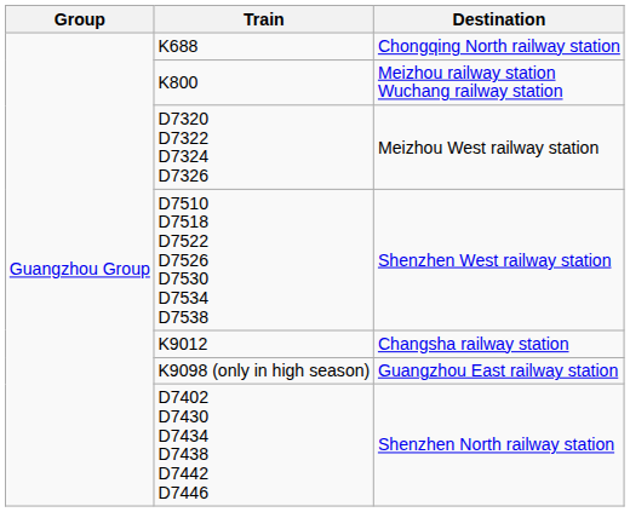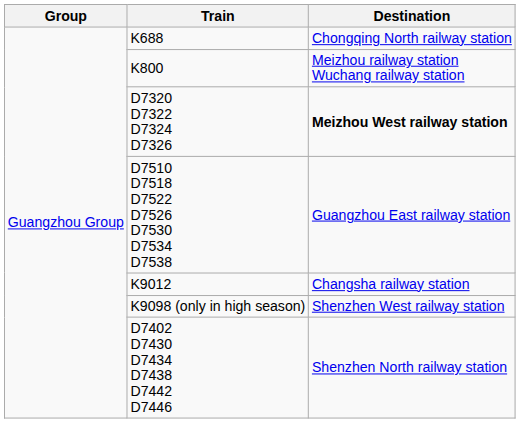D7320 D7322 D7324 D7326 | Destination: normal -> bold
D7510 D7518 D7522 D7526 D7530 D7534 D7538 | Destination: Shenzhen West railway station -> Guangzhou East railway station
K9098 (only in high season) | Destination: Guangzhou East railway station -> Shenzhen West railway station
